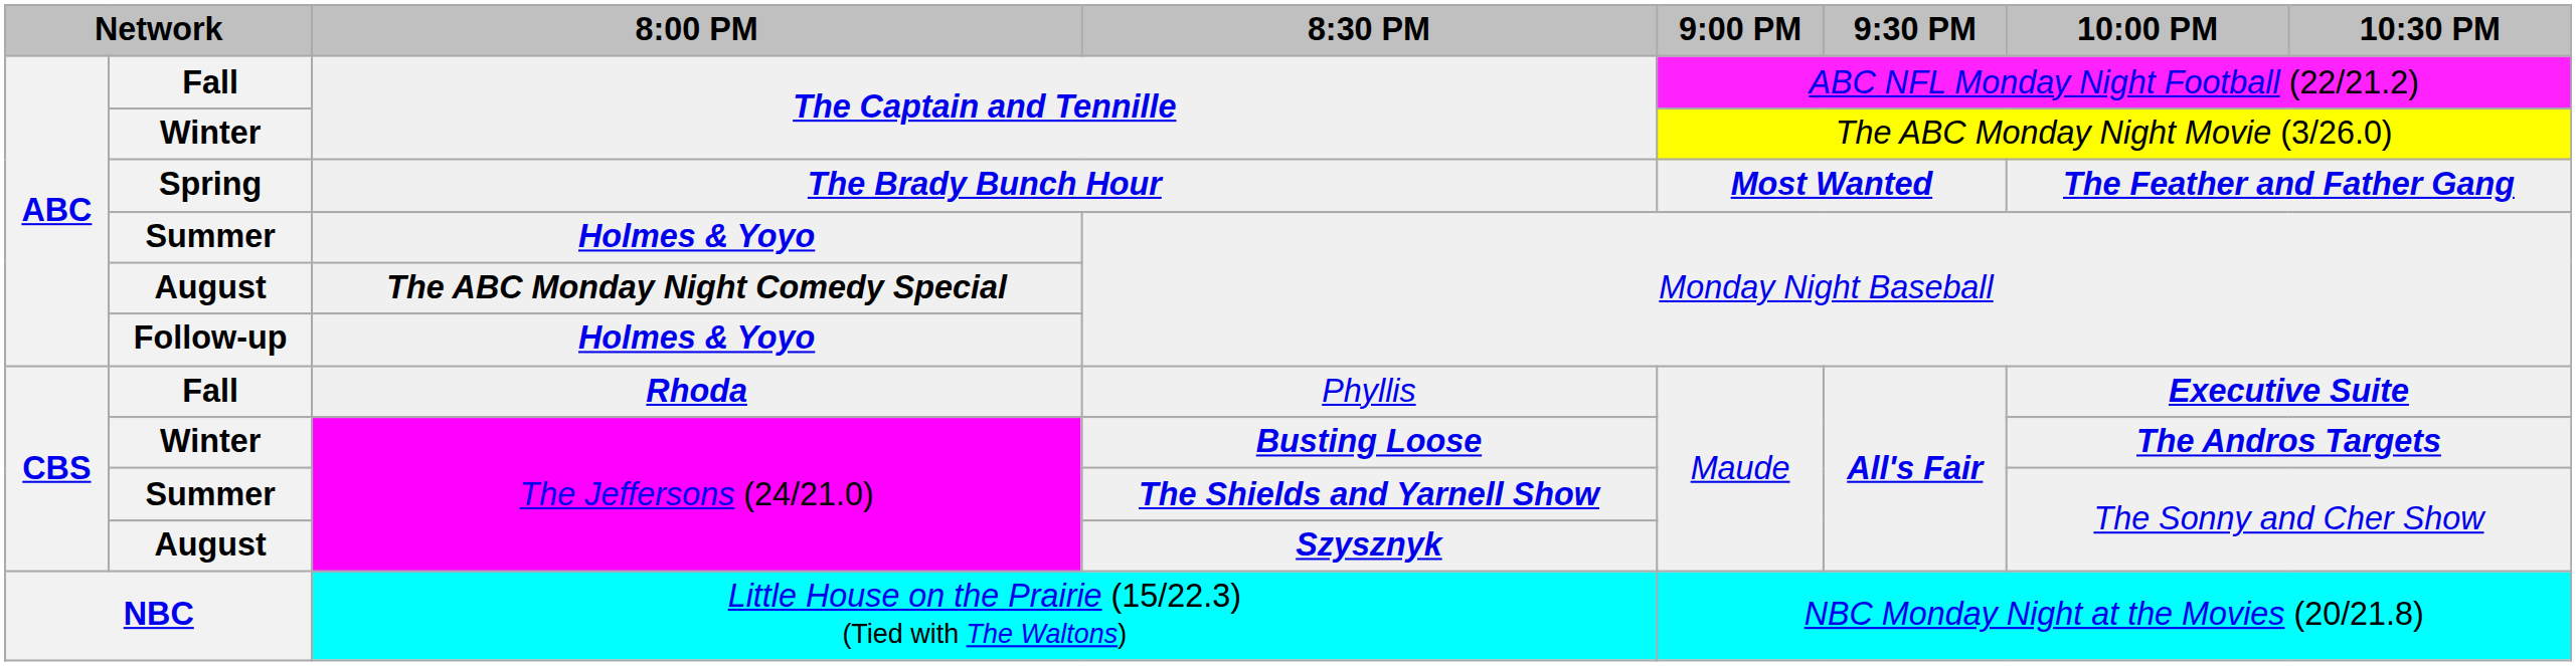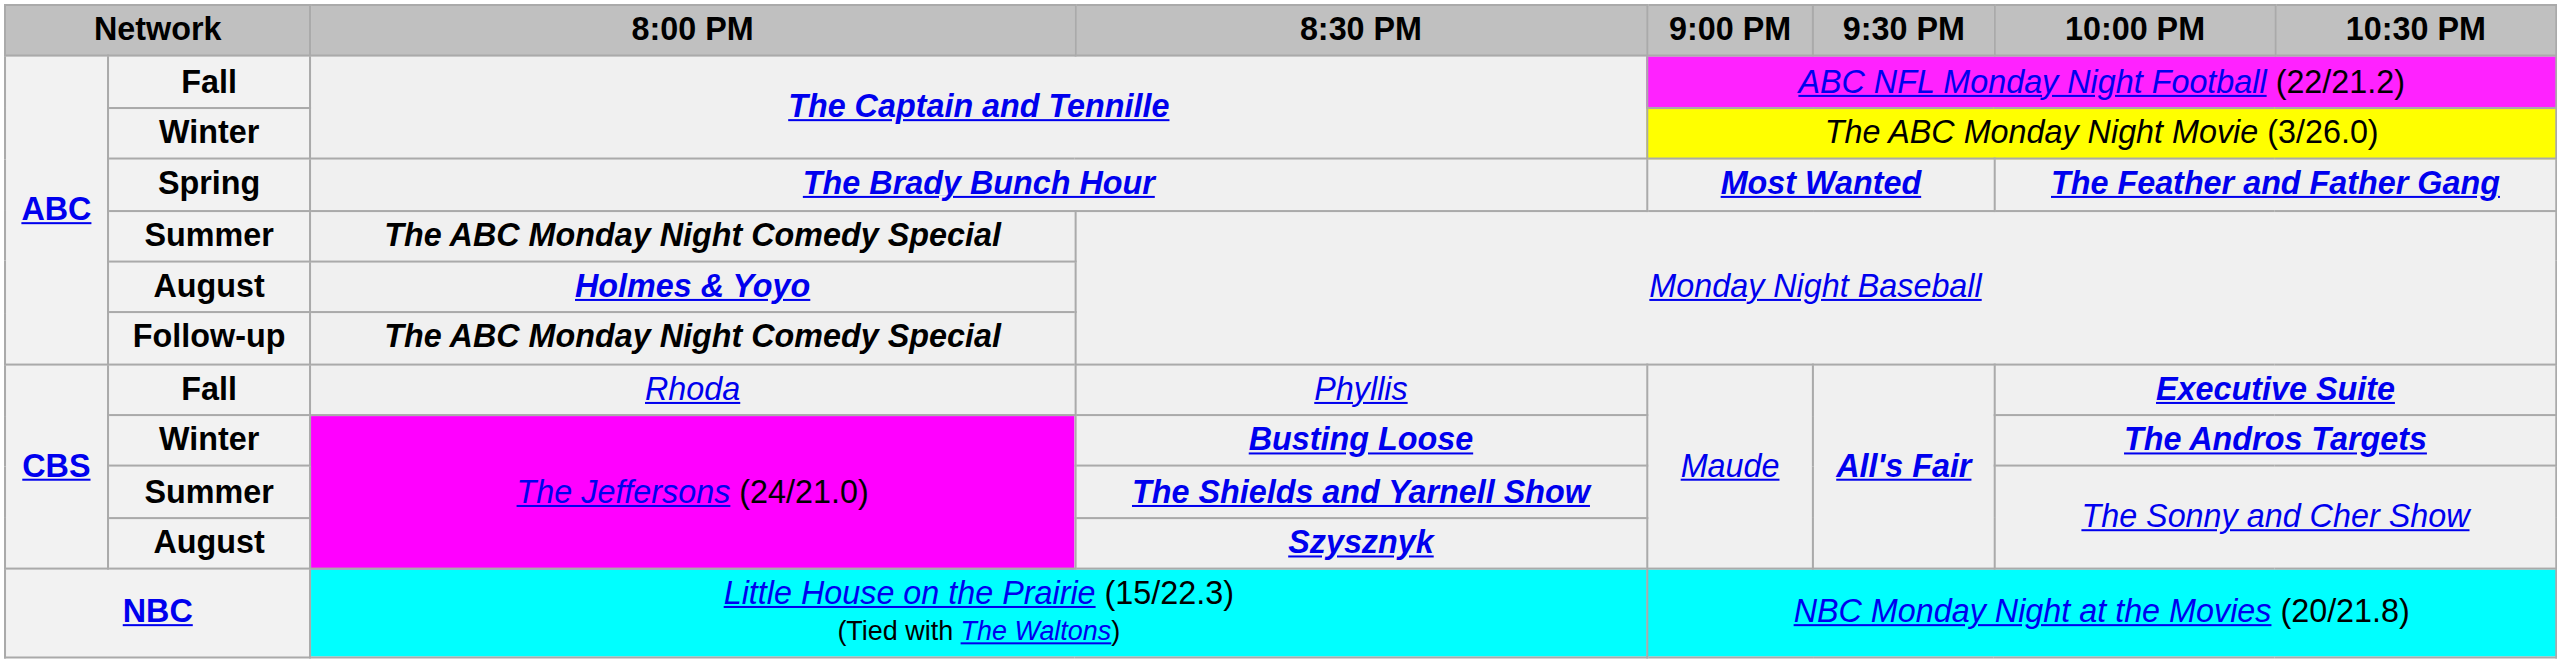Summer / Monday Night Baseball | 8:00 PM: Holmes & Yoyo -> The ABC Monday Night Comedy Special
August / Monday Night Baseball | 8:00 PM: The ABC Monday Night Comedy Special -> Holmes & Yoyo
Follow-up / Monday Night Baseball | 8:00 PM: Holmes & Yoyo -> The ABC Monday Night Comedy Special
Phyllis | 8:00 PM: bold -> normal
